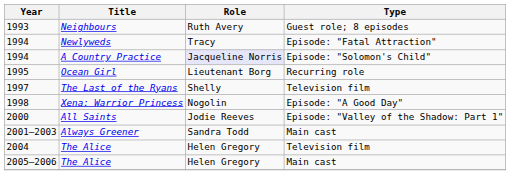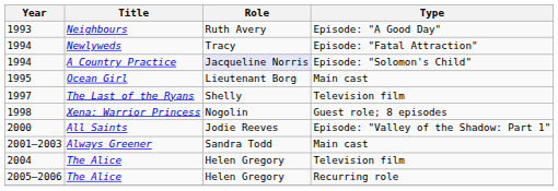Neighbours | Type: Guest role; 8 episodes -> Episode: "A Good Day"
Ocean Girl | Type: Recurring role -> Main cast
Xena: Warrior Princess | Type: Episode: "A Good Day" -> Guest role; 8 episodes
2005–2006 / The Alice | Type: Main cast -> Recurring role
